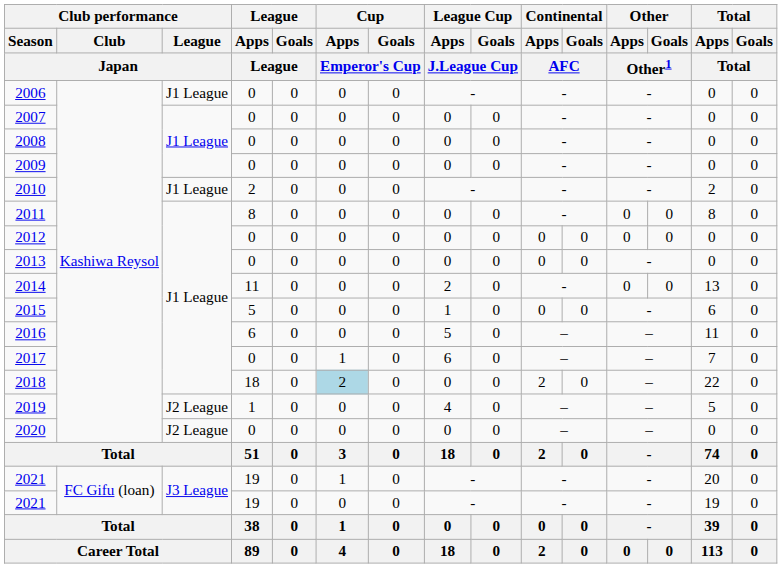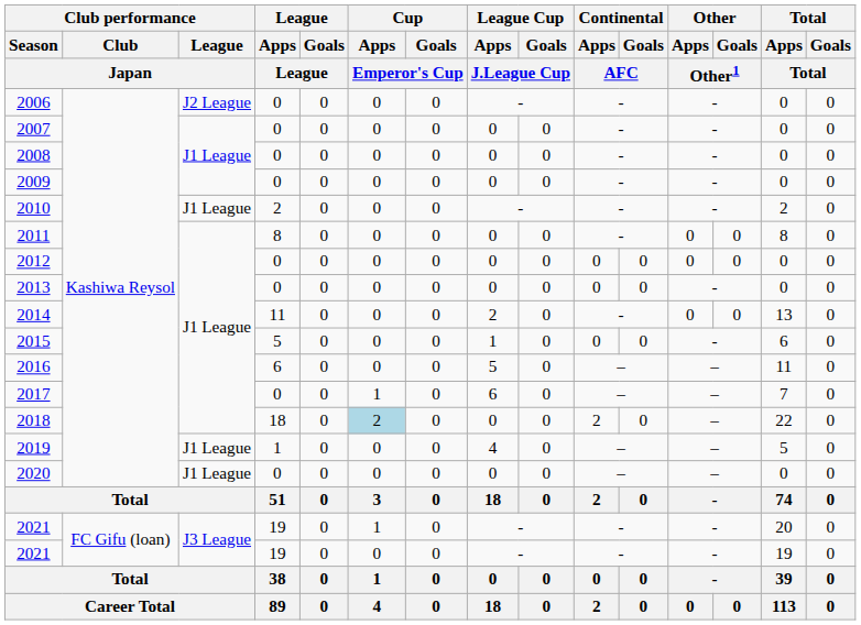2006 | Club performance / League / Japan: J1 League -> J2 League
2019 | Club performance / League / Japan: J2 League -> J1 League
2020 | Club performance / League / Japan: J2 League -> J1 League
